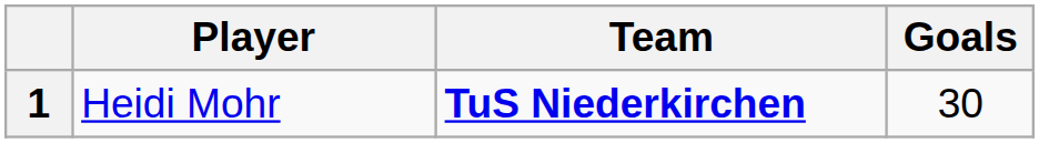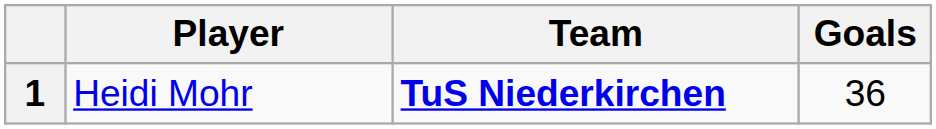1 | Goals: 30 -> 36
